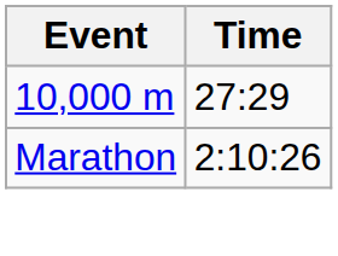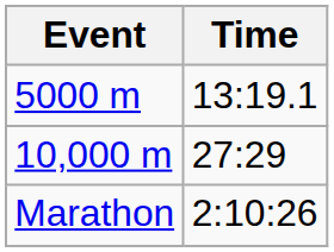+ row: 5000 m | 13:19.1
